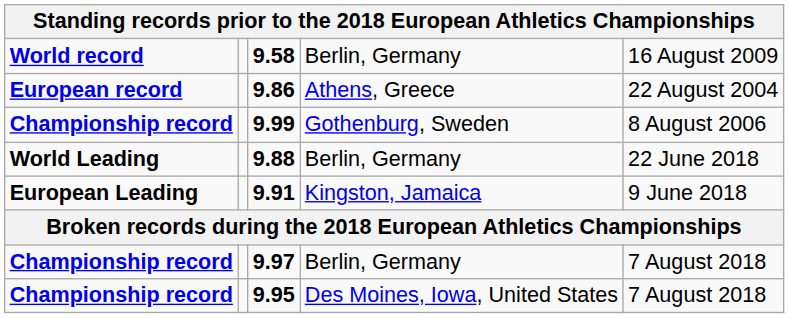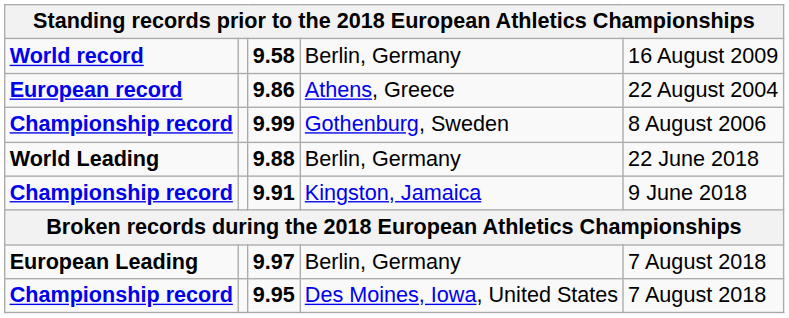9.91 | column 1: European Leading -> Championship record
9.97 | column 1: Championship record -> European Leading
